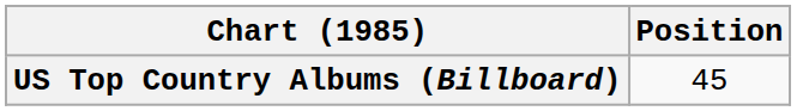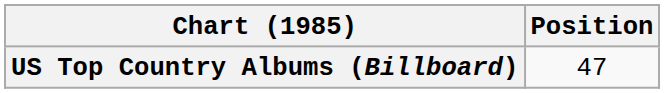US Top Country Albums (Billboard) | Position: 45 -> 47
